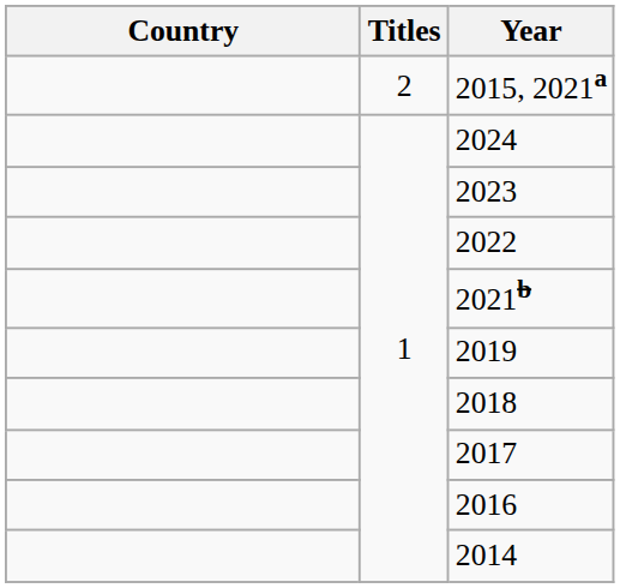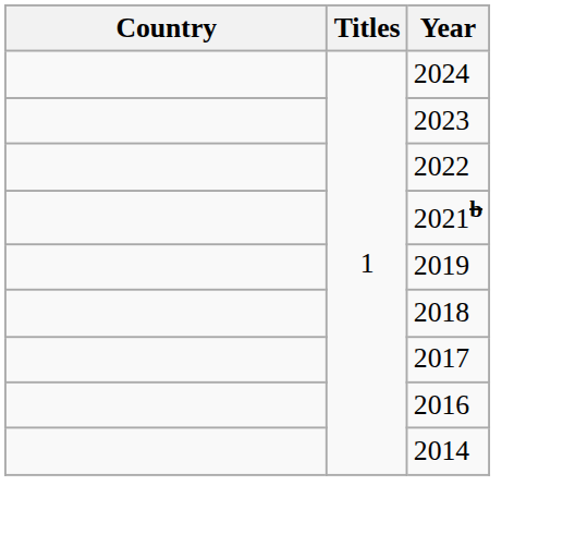- row: 2 | 2015, 2021a
